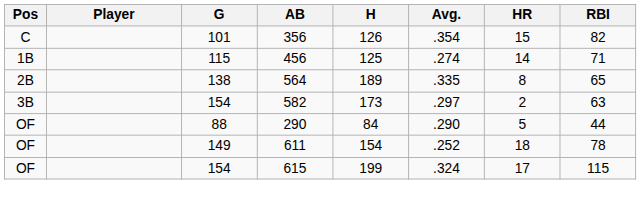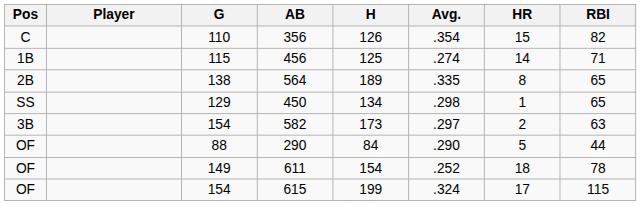356 | G: 101 -> 110
+ row: SS | 129 | 450 | 134 | .298 | 1 | 65
